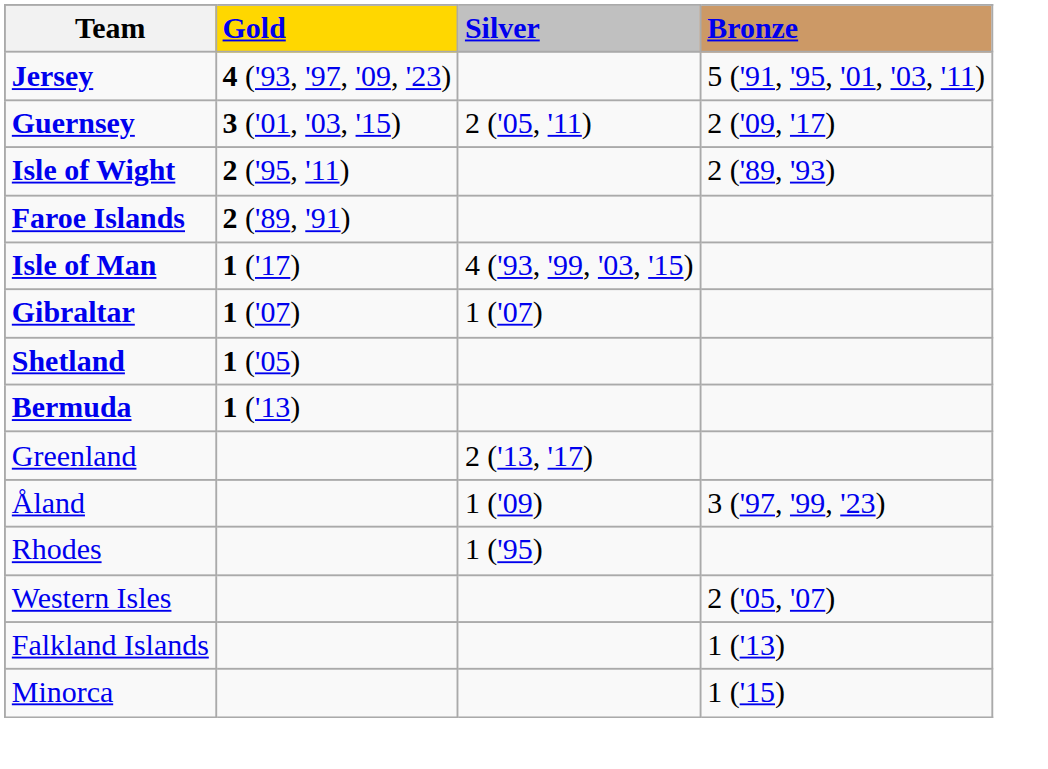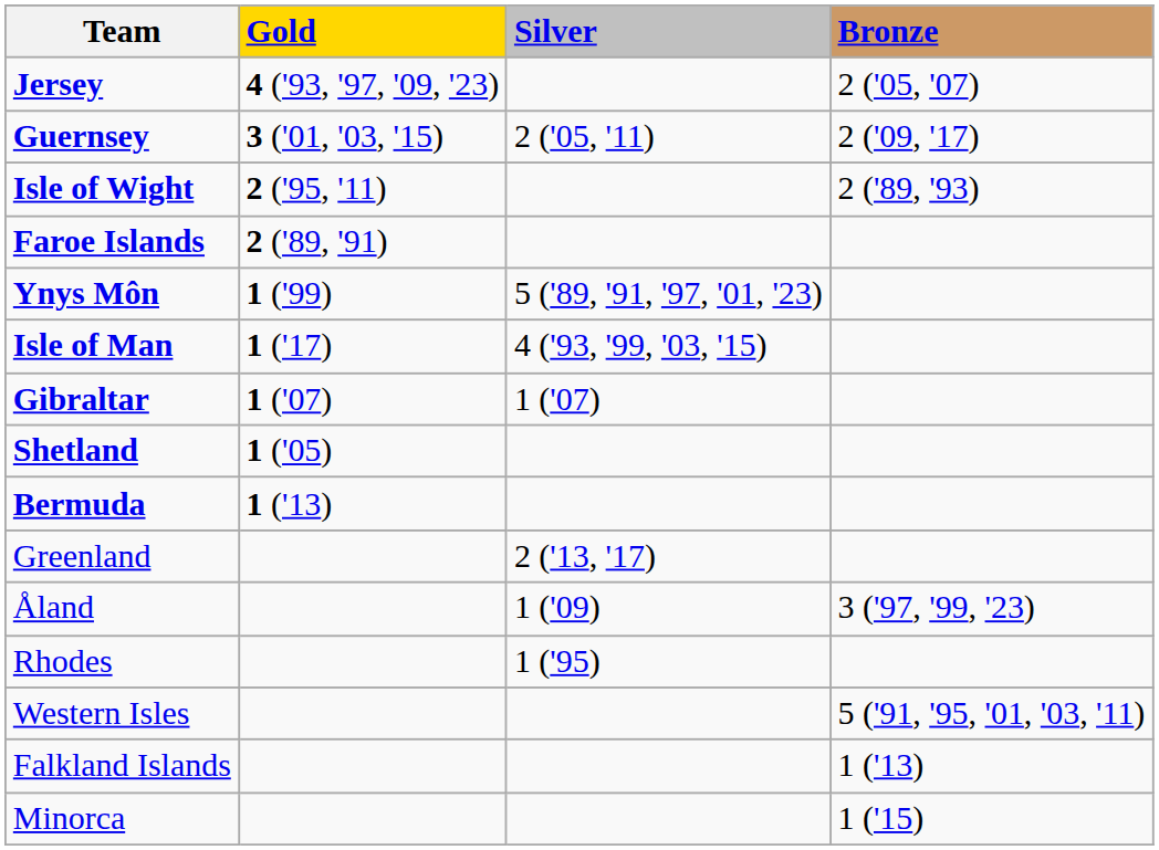Jersey | column 4: 5 ('91, '95, '01, '03, '11) -> 2 ('05, '07)
+ row: Ynys Môn | 1 ('99) | 5 ('89, '91, '97, '01, '23)
Western Isles | column 4: 2 ('05, '07) -> 5 ('91, '95, '01, '03, '11)
